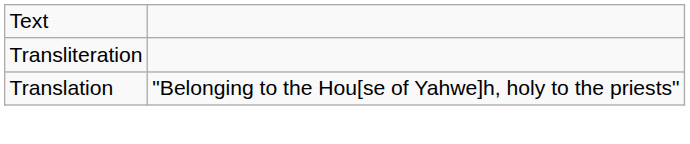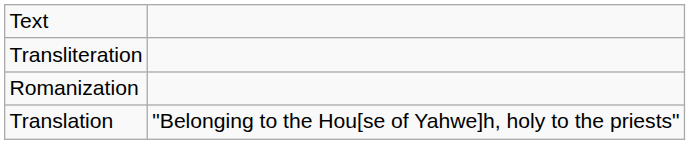+ row: Romanization
